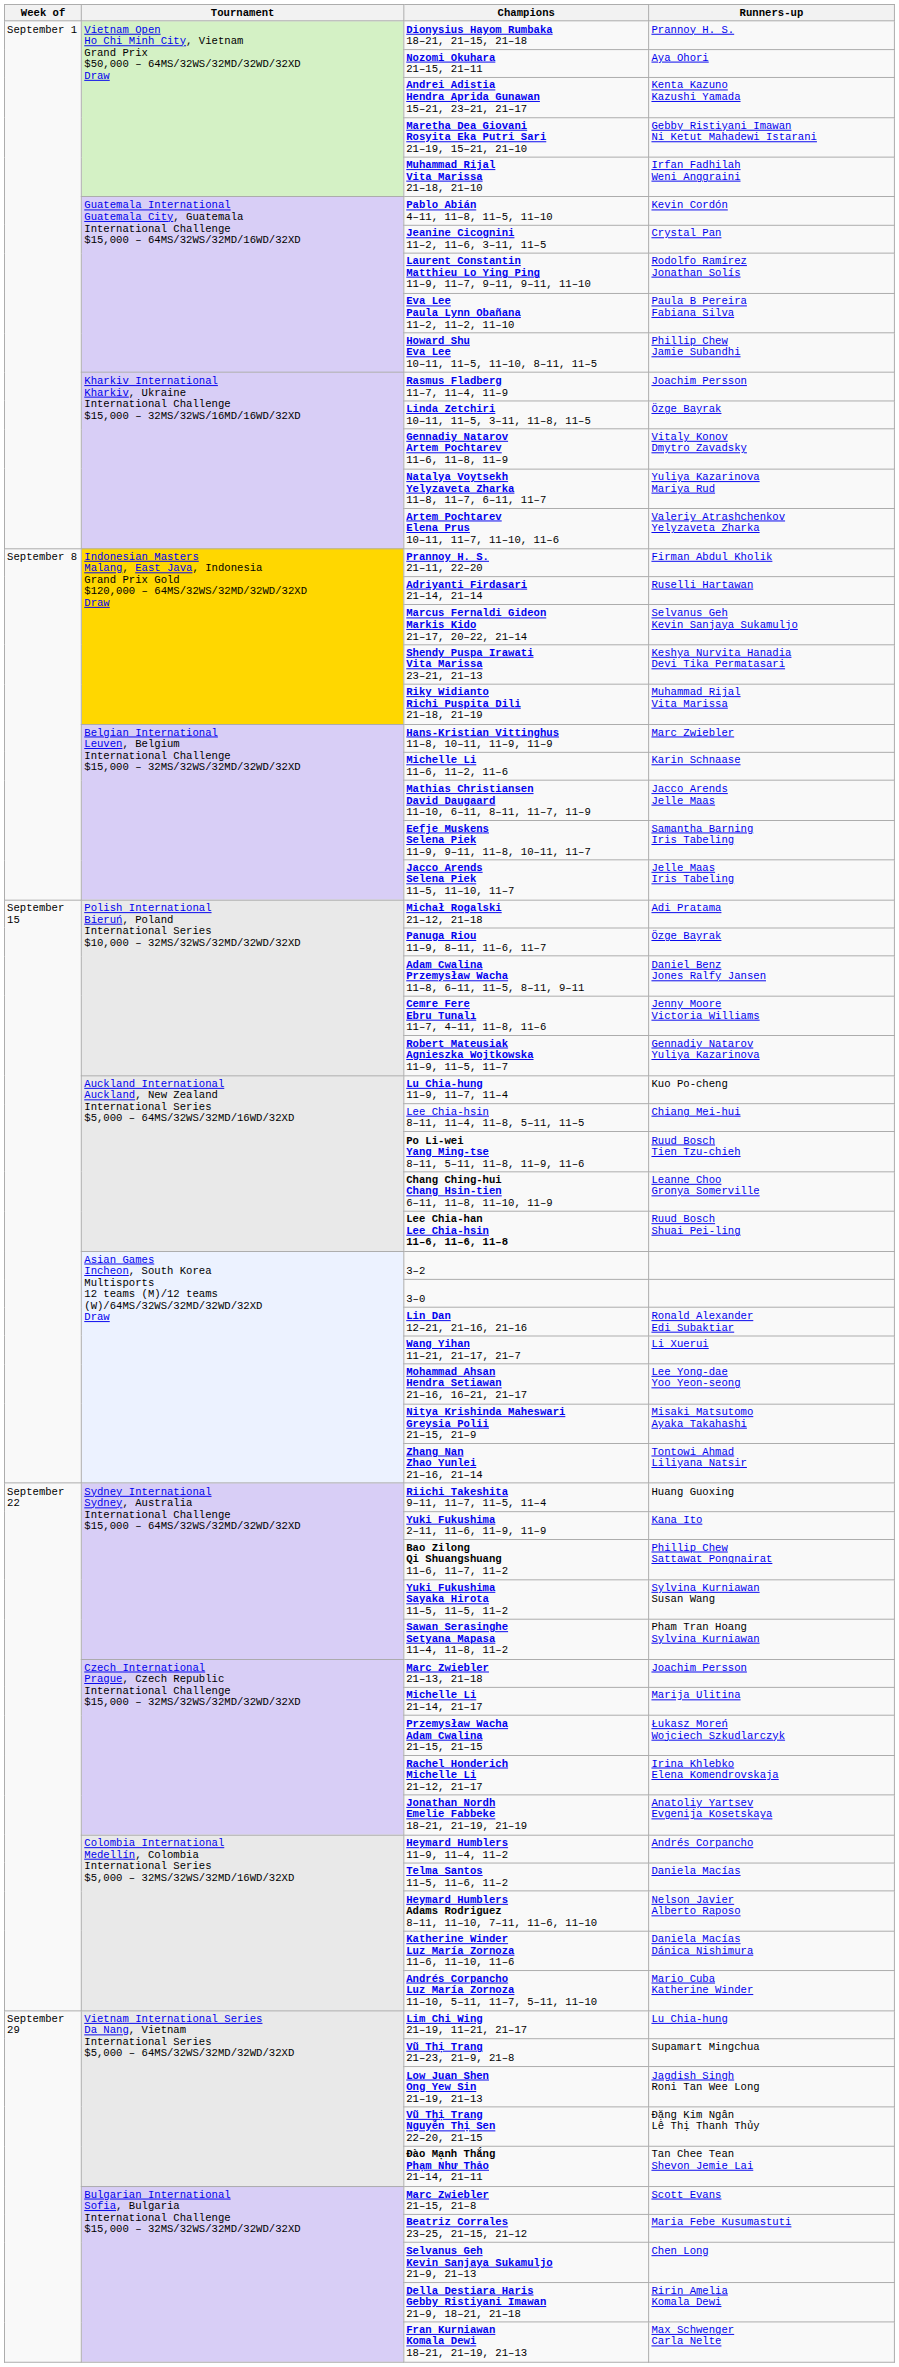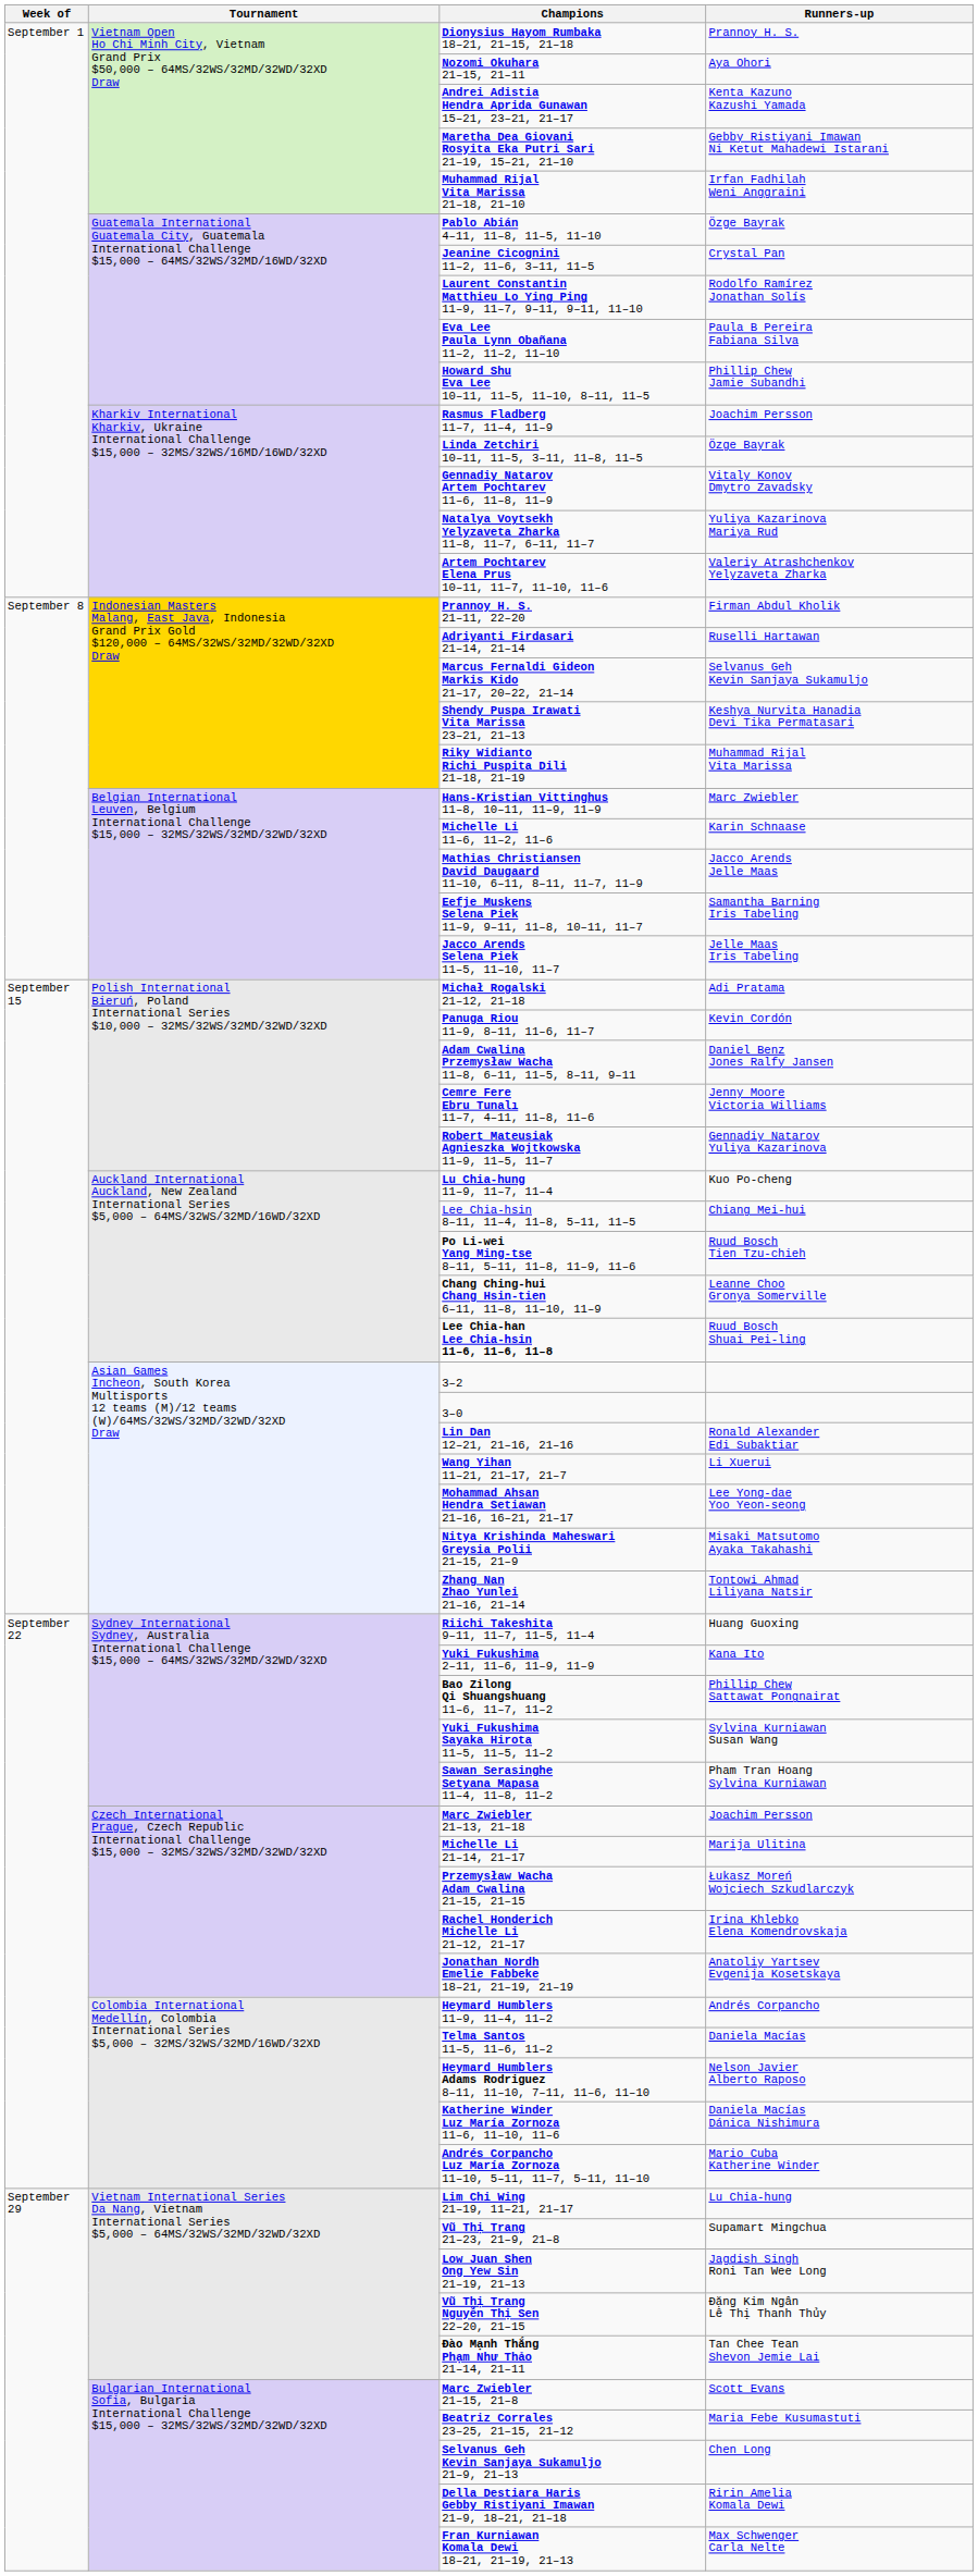Pablo Abián 4–11, 11–8, 11–5, 11–10 | Runners-up: Kevin Cordón -> Özge Bayrak
Panuga Riou 11–9, 8–11, 11–6, 11–7 | Runners-up: Özge Bayrak -> Kevin Cordón
